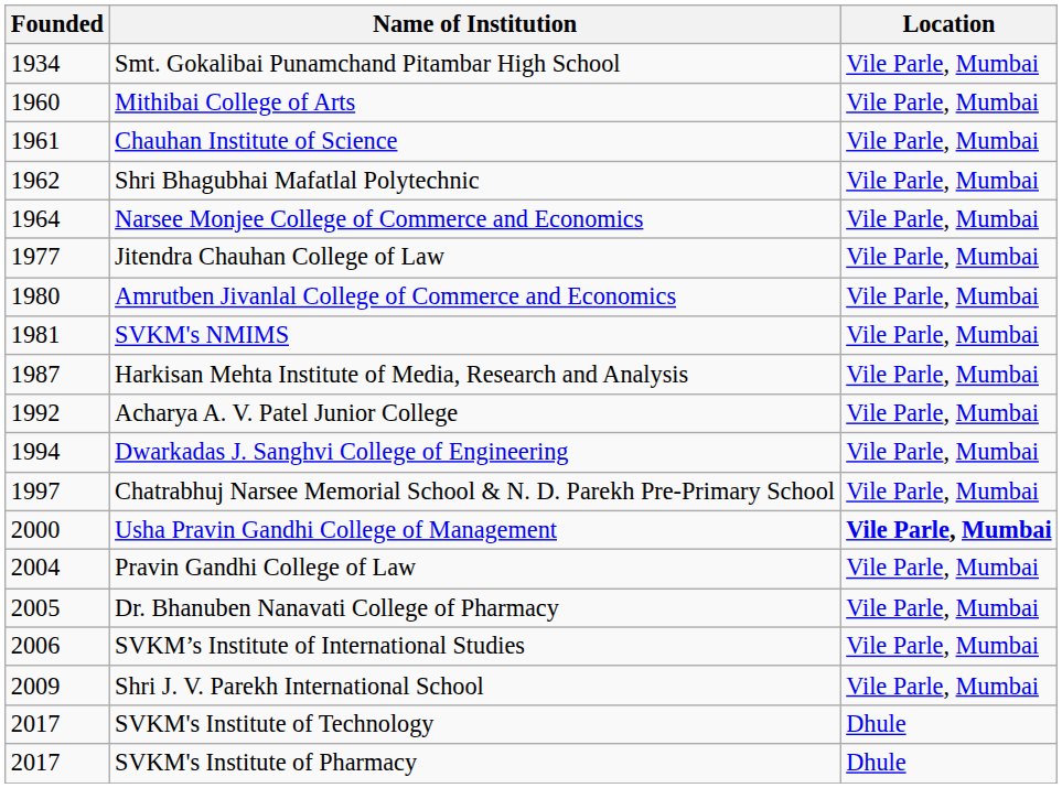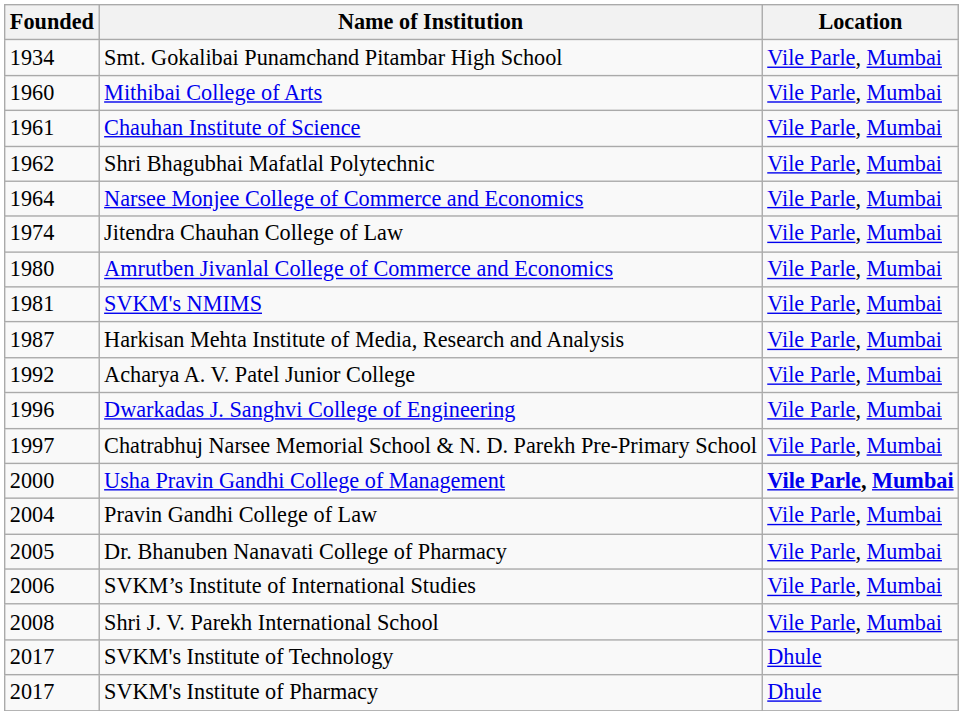Jitendra Chauhan College of Law | Founded: 1977 -> 1974
Dwarkadas J. Sanghvi College of Engineering | Founded: 1994 -> 1996
Shri J. V. Parekh International School | Founded: 2009 -> 2008
